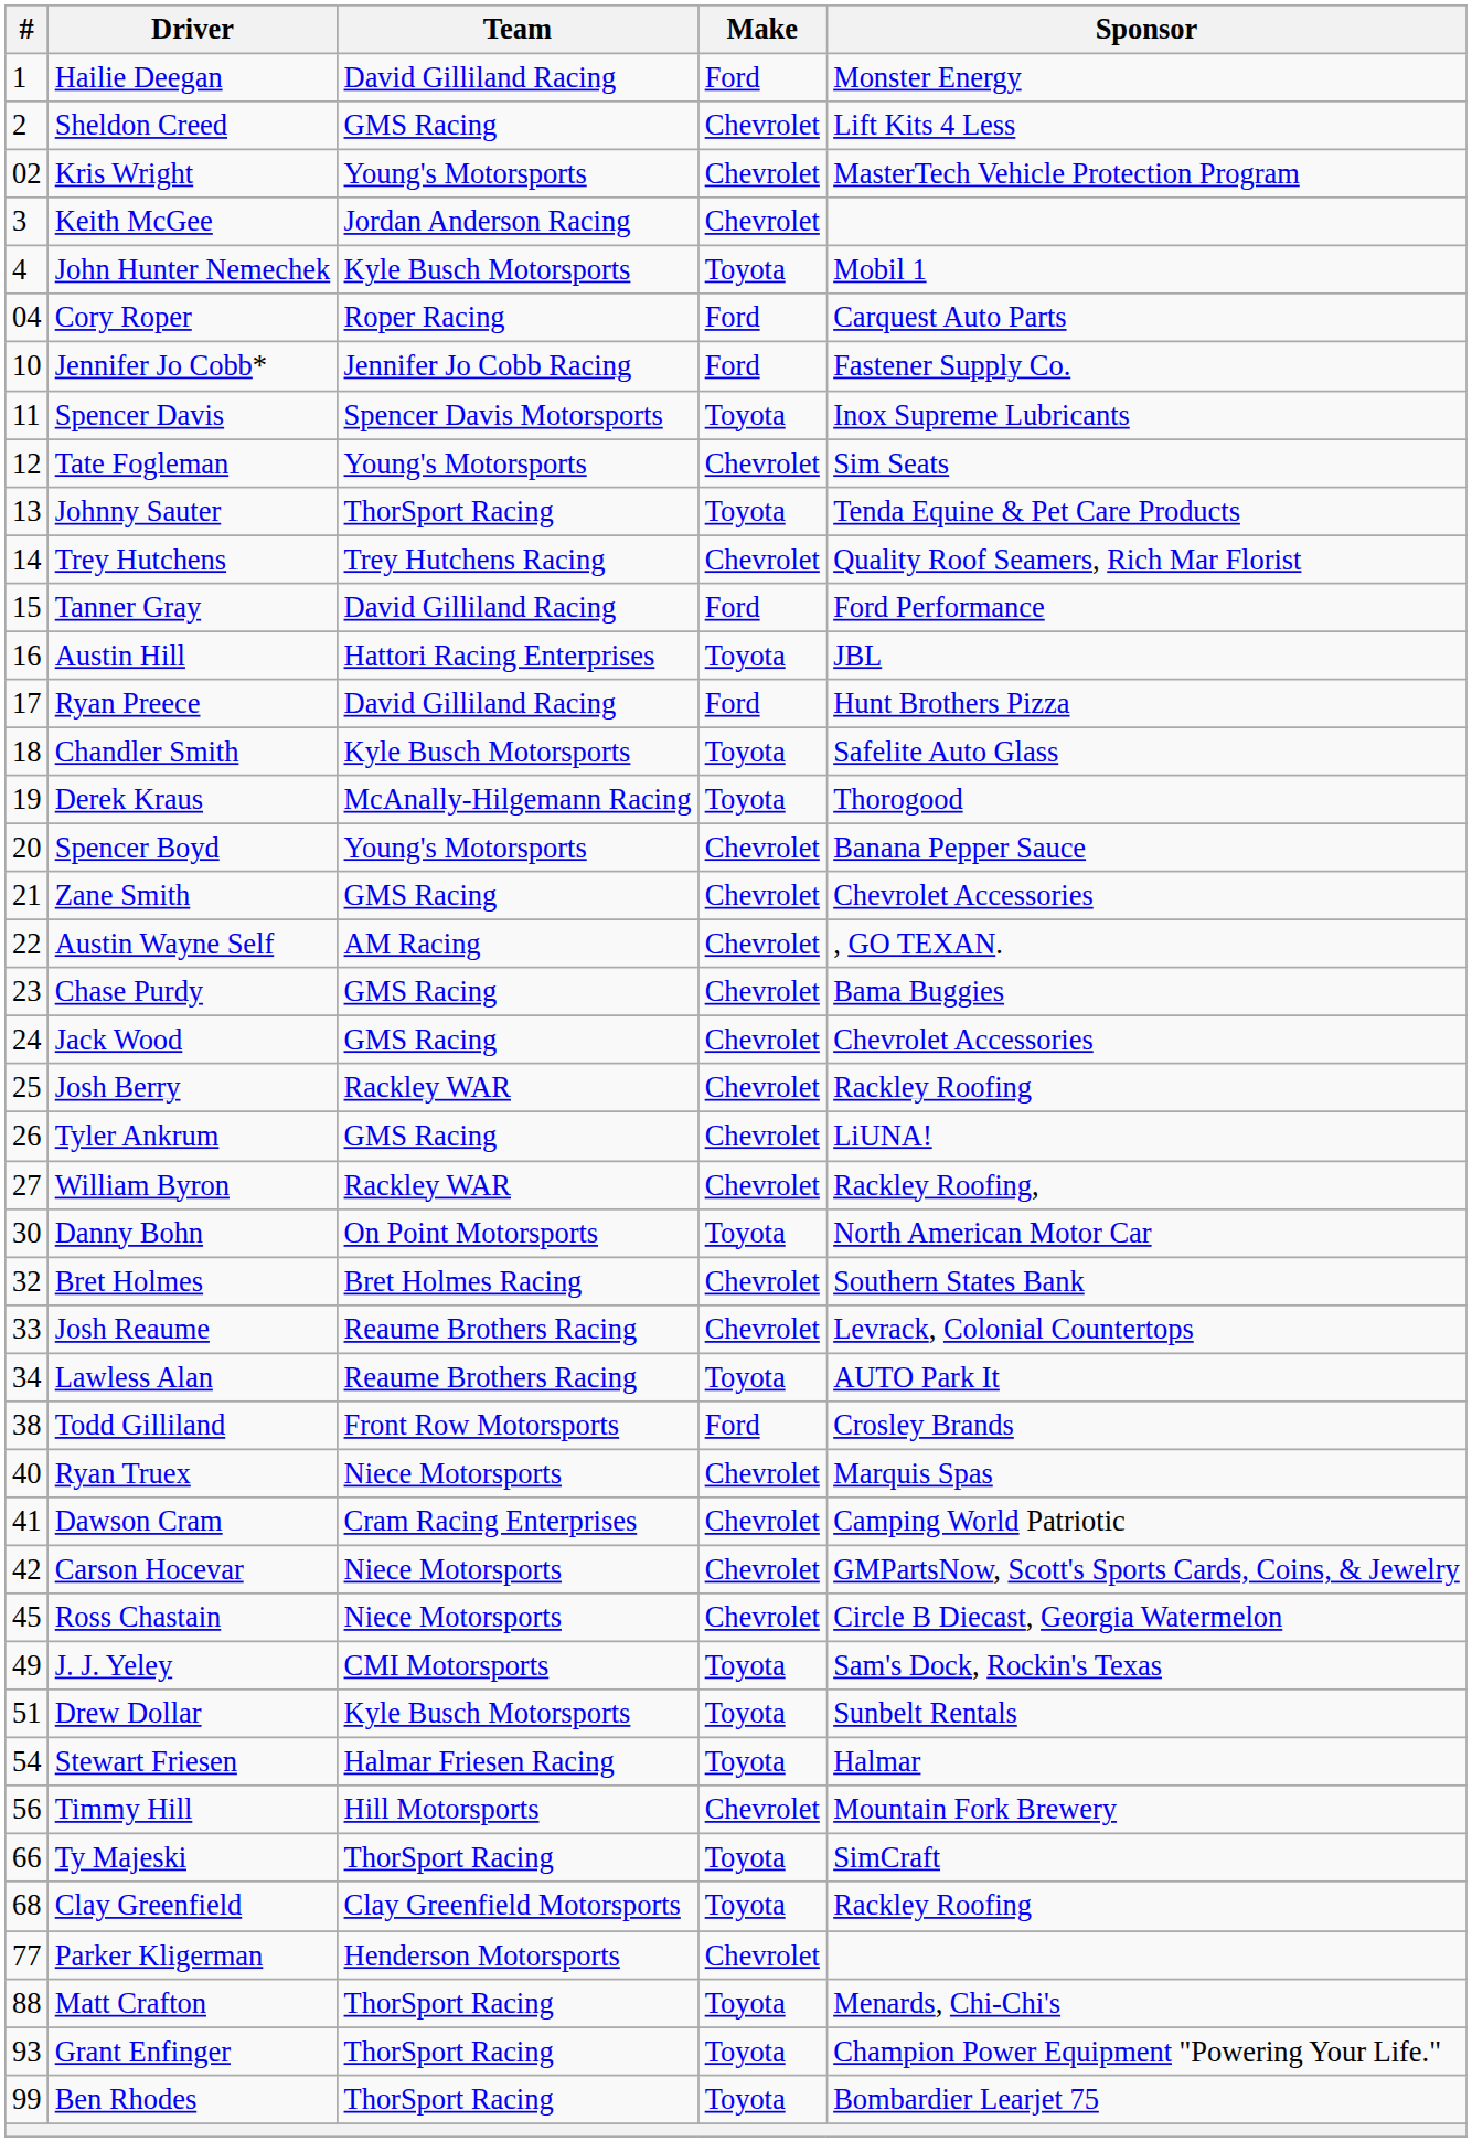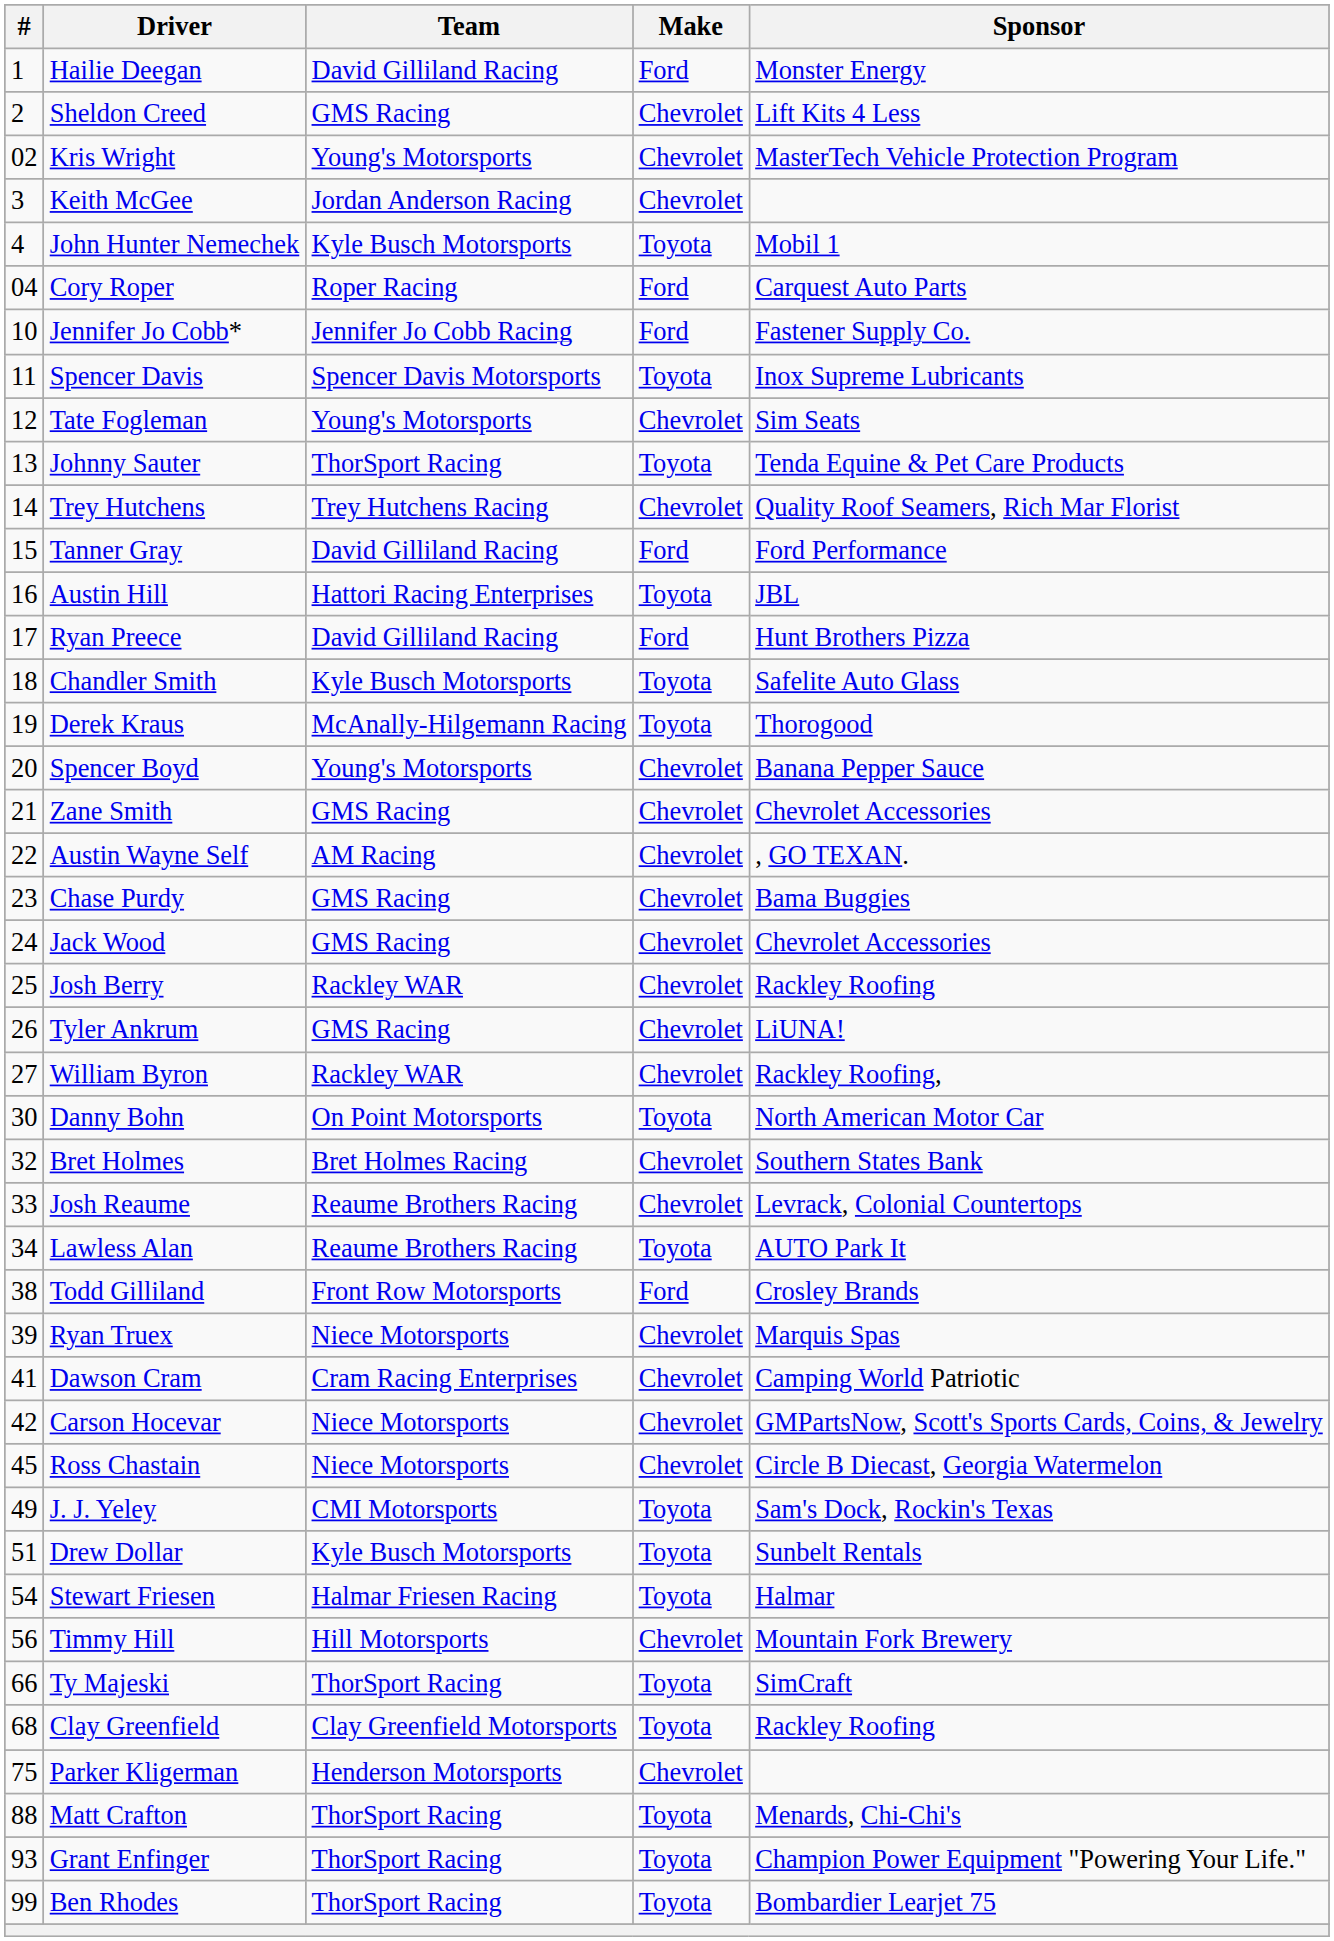Ryan Truex | #: 40 -> 39
Parker Kligerman | #: 77 -> 75
